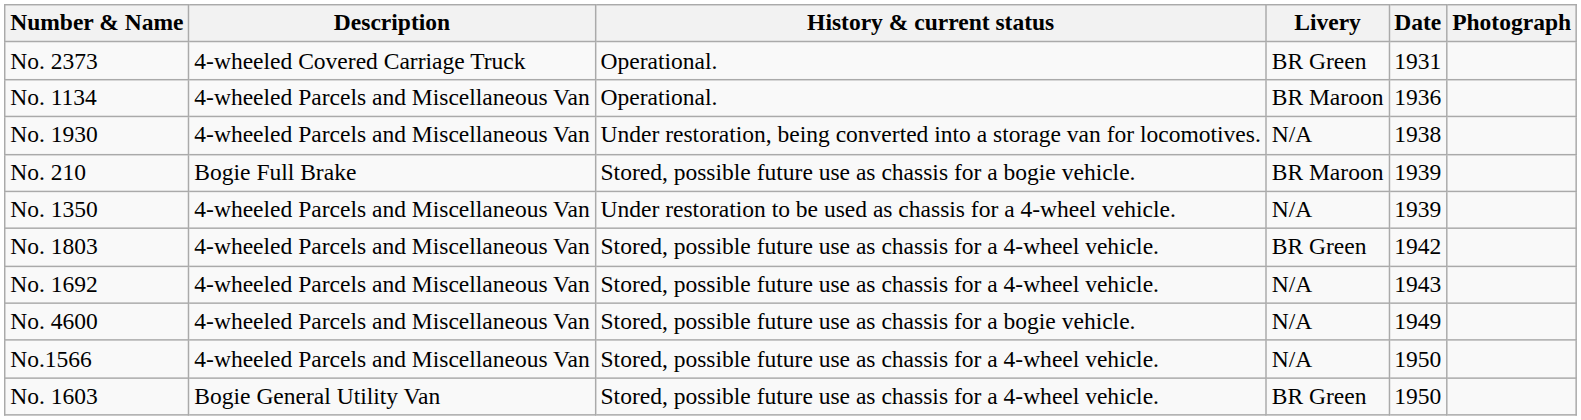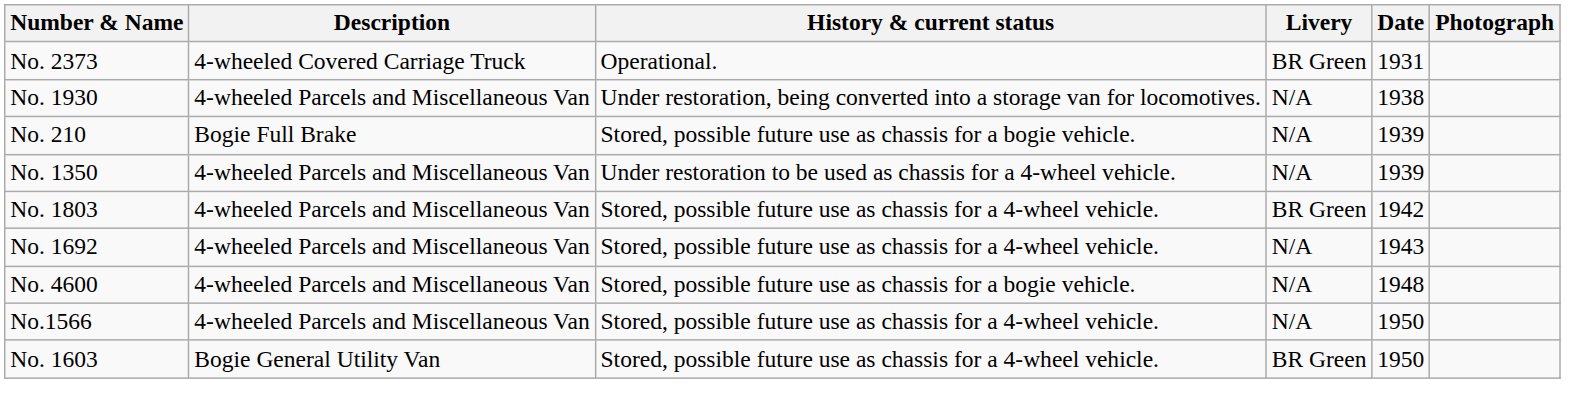- row: No. 1134 | 4-wheeled Parcels and Miscellaneous Van | Operational. | BR Maroon | 1936
No. 210 | Livery: BR Maroon -> N/A
No. 4600 | Date: 1949 -> 1948
